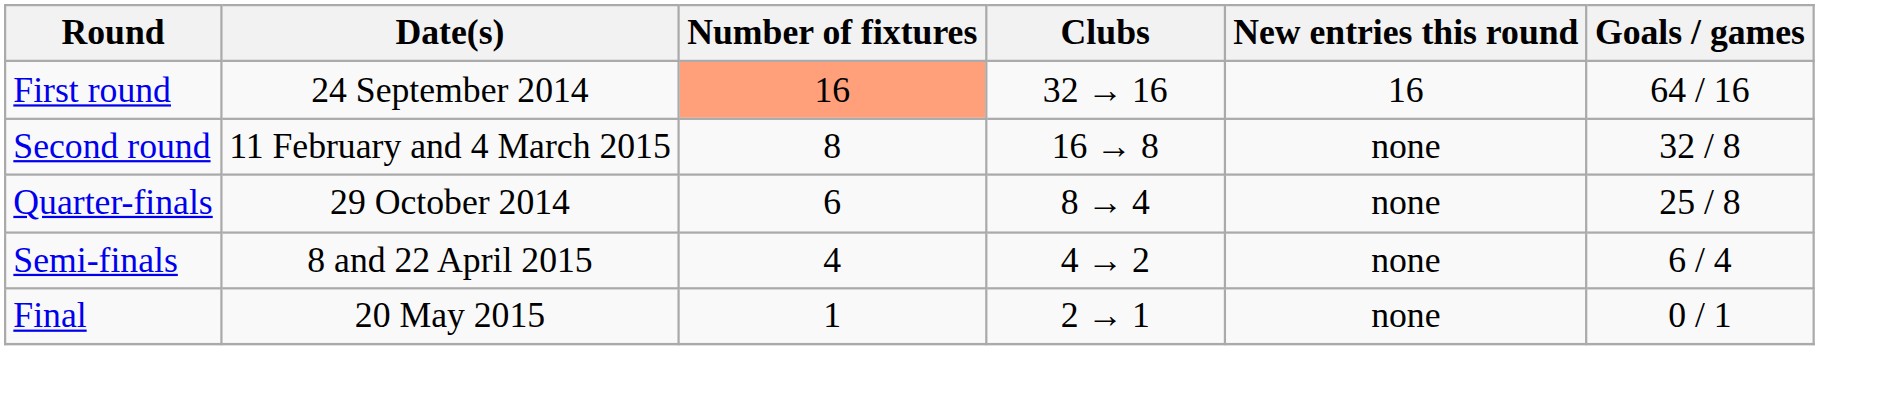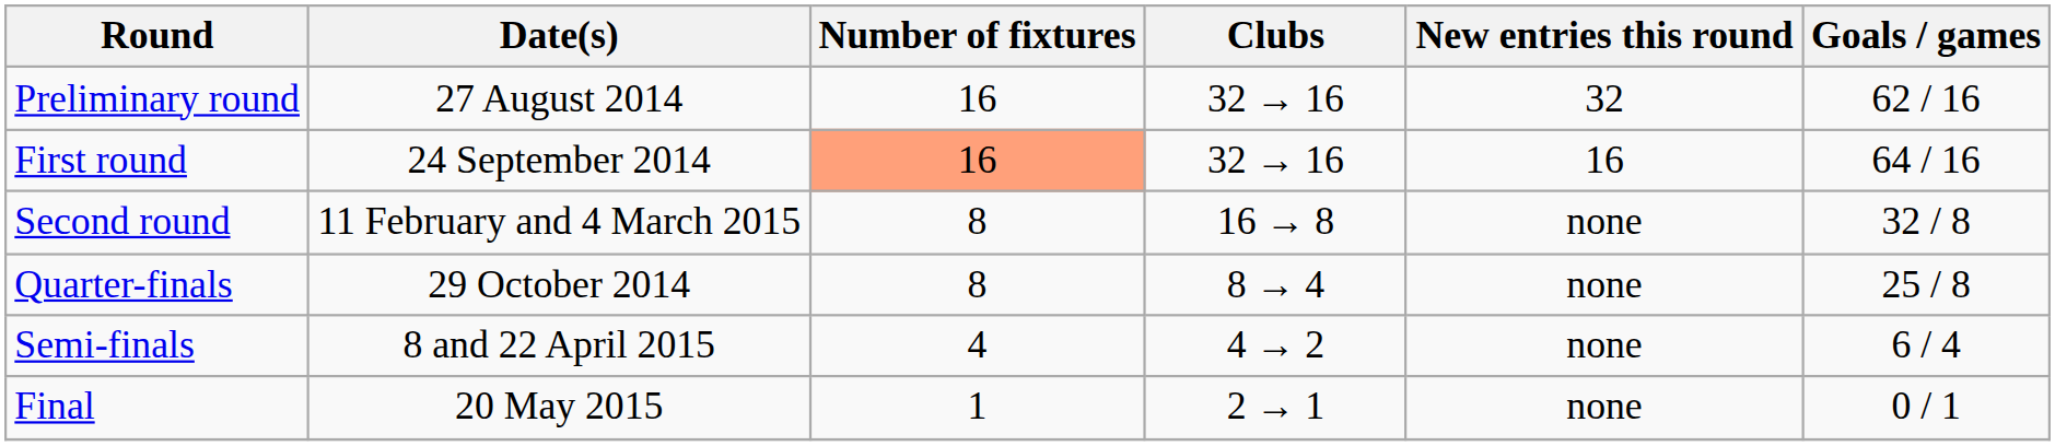+ row: Preliminary round | 27 August 2014 | 16 | 32 → 16 | 32 | 62 / 16
Quarter-finals | Number of fixtures: 6 -> 8
